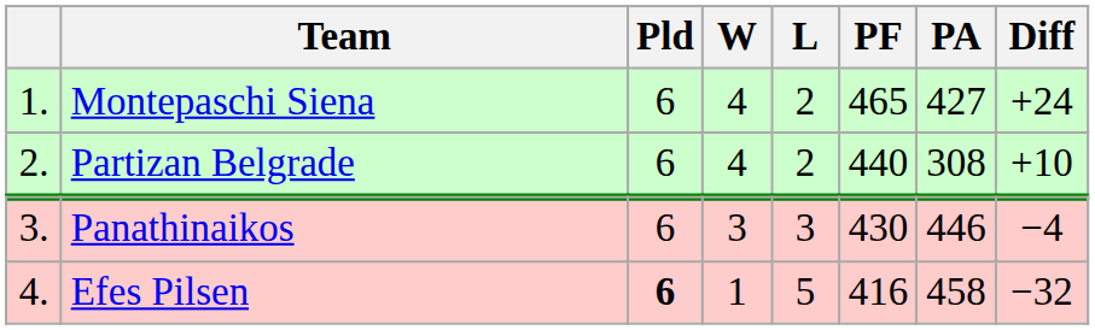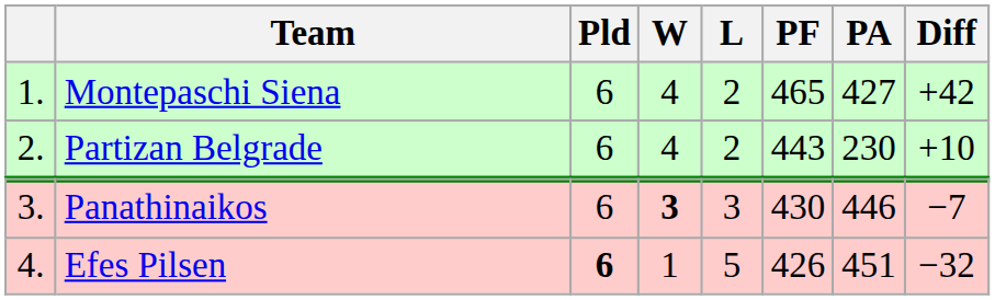Montepaschi Siena | Diff: +24 -> +42
Partizan Belgrade | PF: 440 -> 443
Partizan Belgrade | PA: 308 -> 230
Panathinaikos | W: normal -> bold
Panathinaikos | Diff: −4 -> −7
Efes Pilsen | PF: 416 -> 426
Efes Pilsen | PA: 458 -> 451
